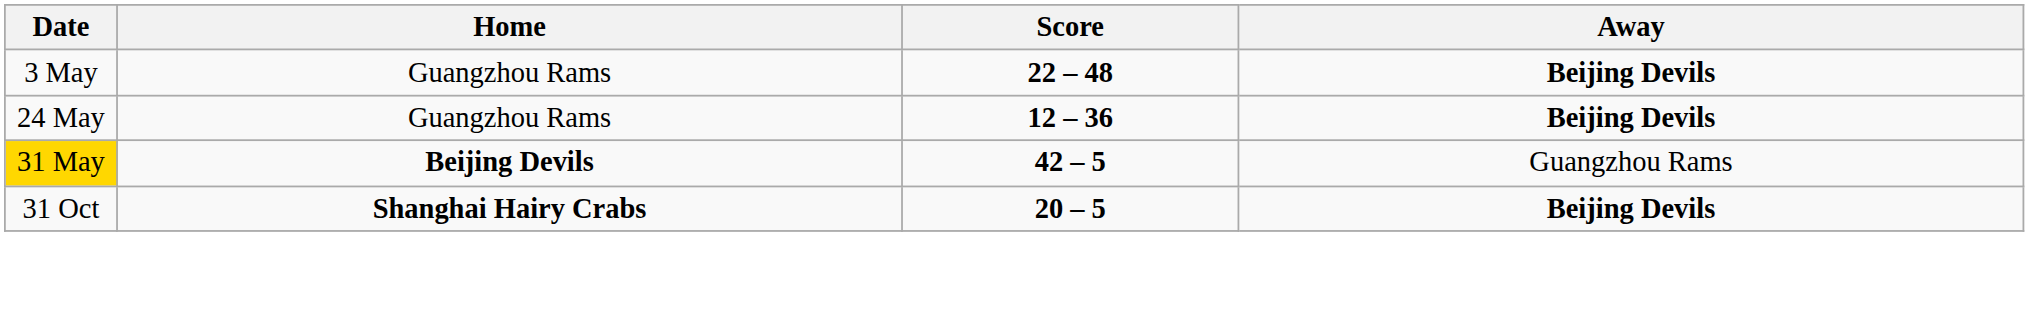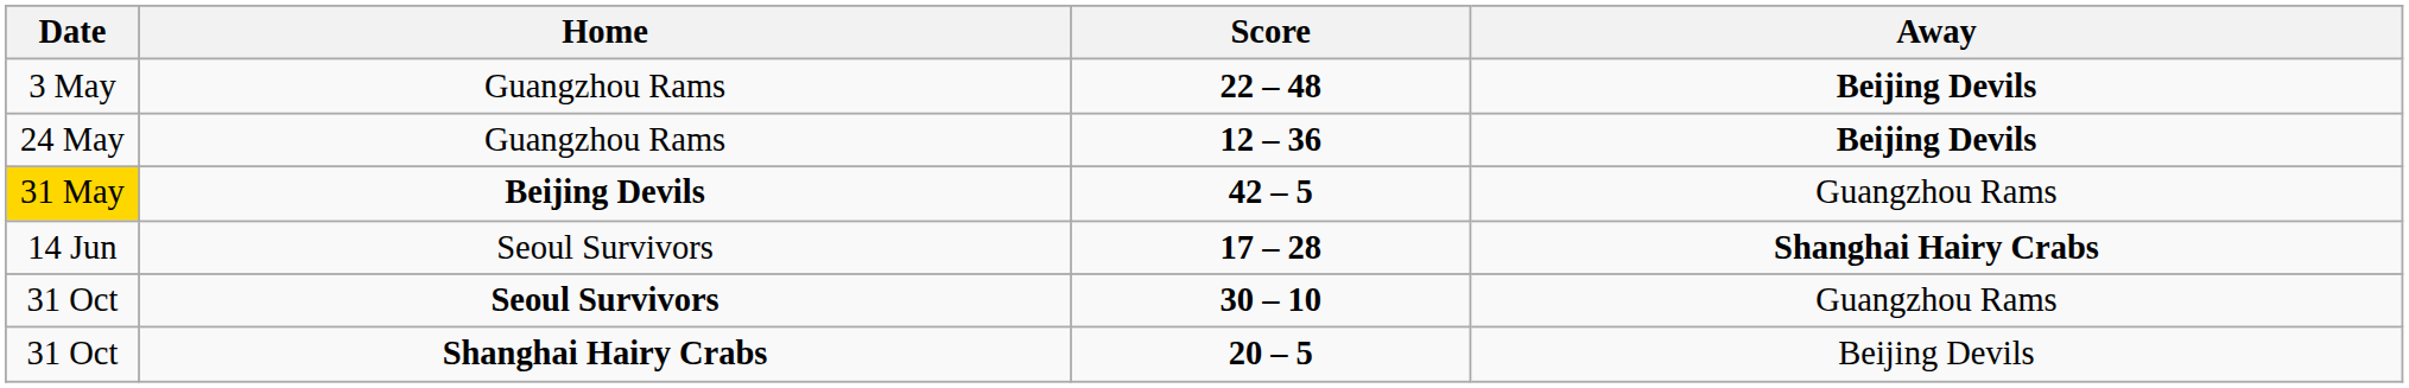+ row: 14 Jun | Seoul Survivors | 17 – 28 | Shanghai Hairy Crabs
+ row: 31 Oct | Seoul Survivors | 30 – 10 | Guangzhou Rams
20 – 5 | Away: bold -> normal
